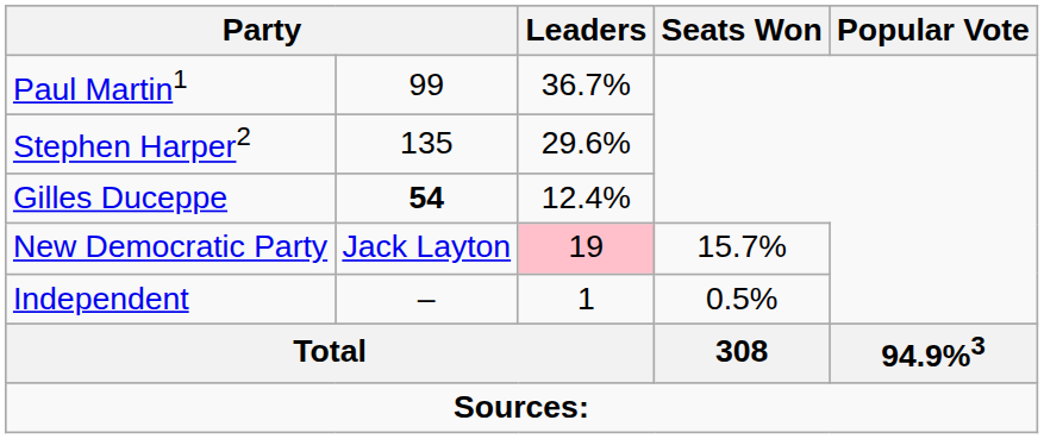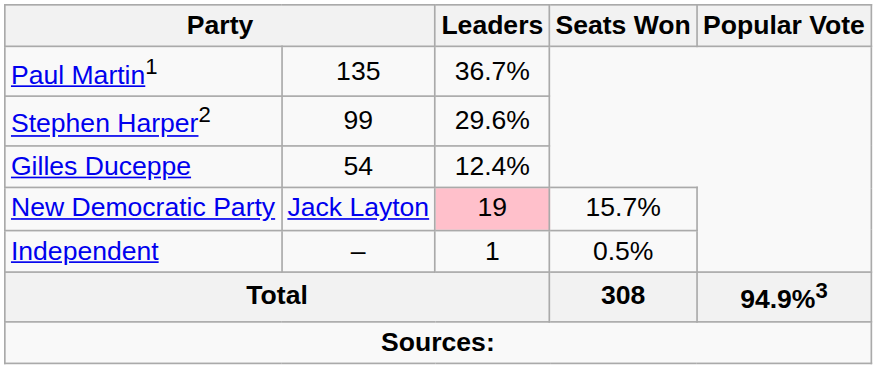Paul Martin1 | column 2: 99 -> 135
Stephen Harper2 | column 2: 135 -> 99
Gilles Duceppe | column 2: bold -> normal
